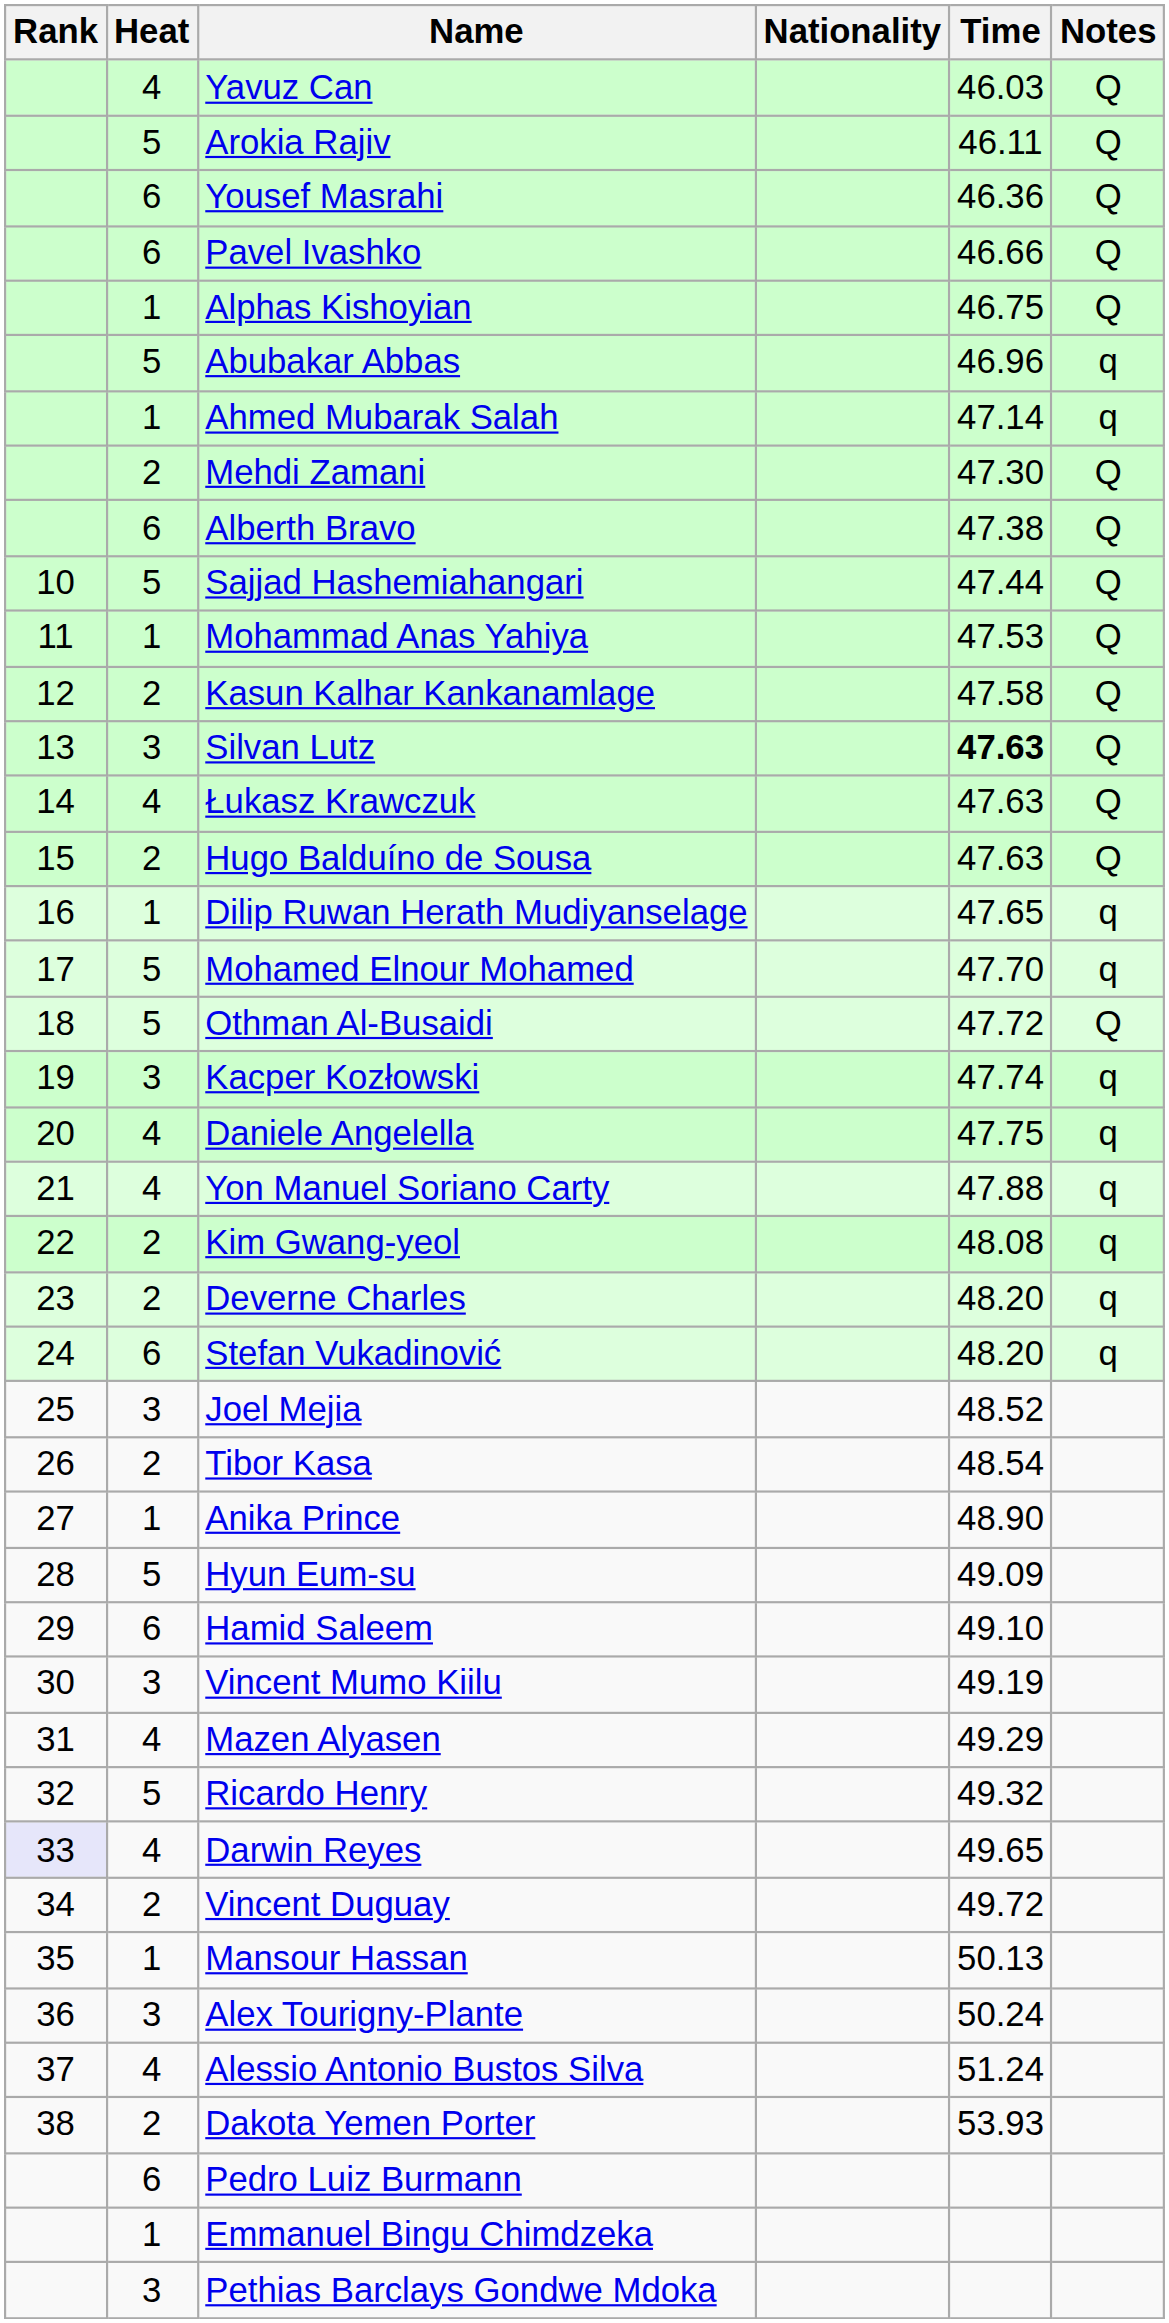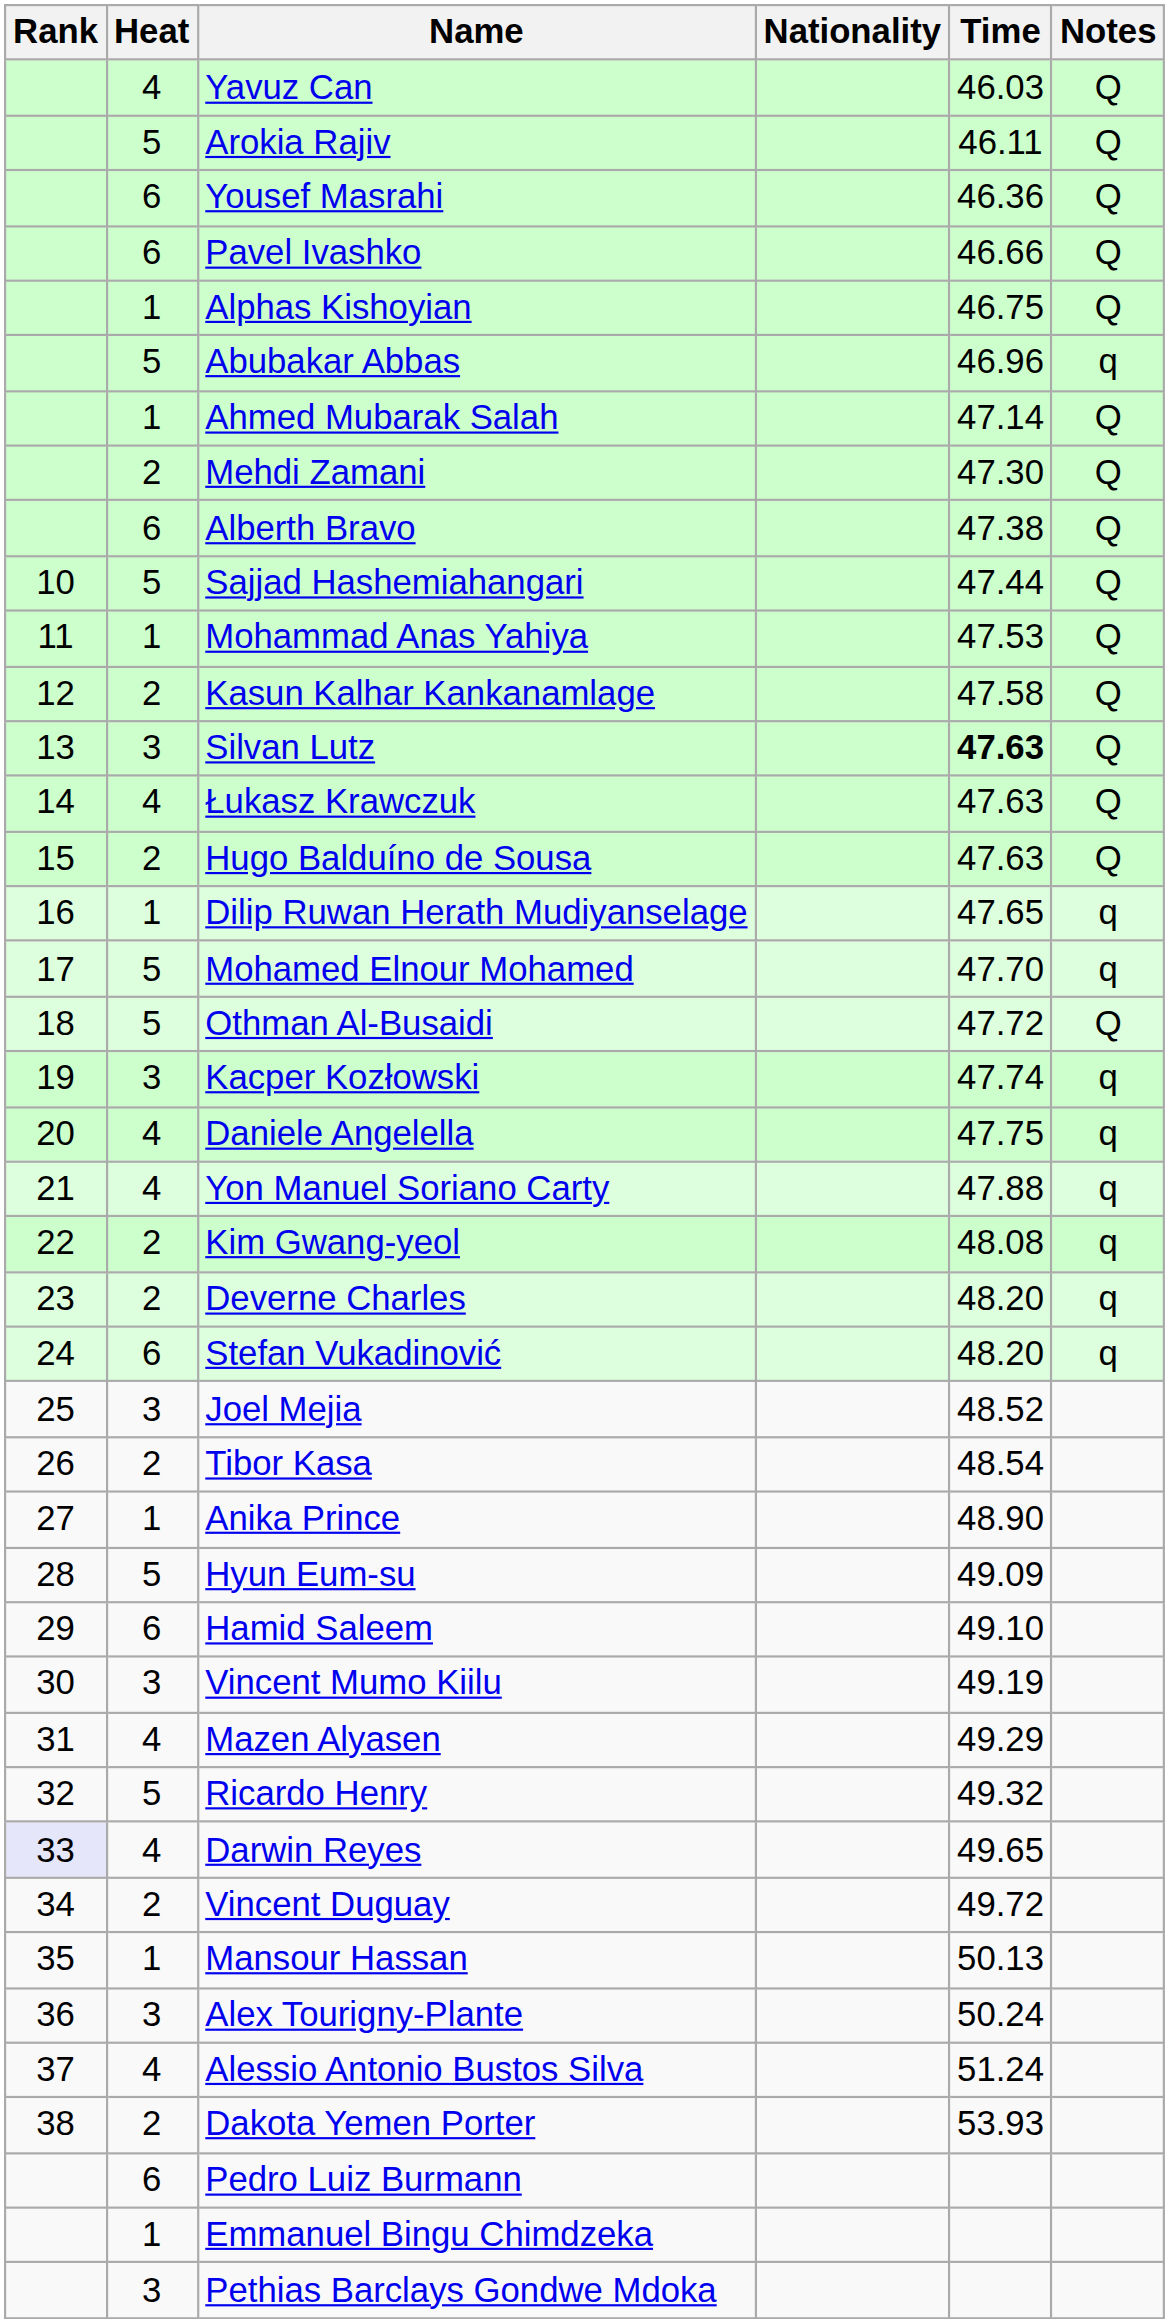Ahmed Mubarak Salah | Notes: q -> Q
